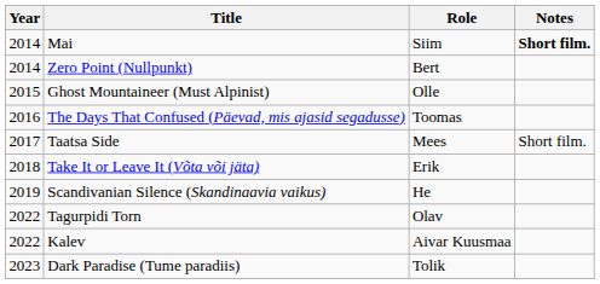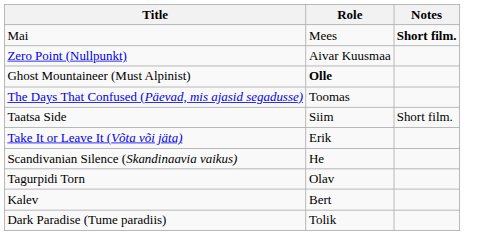- column: Year | 2014 | 2014 | 2015 | 2016 | 2017 | 2018 | 2019 | 2022 | 2022 | 2023
Mai | Role: Siim -> Mees
Zero Point (Nullpunkt) | Role: Bert -> Aivar Kuusmaa
Ghost Mountaineer (Must Alpinist) | Role: normal -> bold
Taatsa Side | Role: Mees -> Siim
Kalev | Role: Aivar Kuusmaa -> Bert
